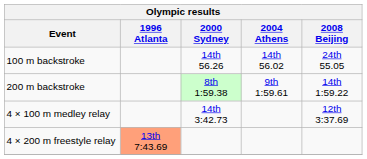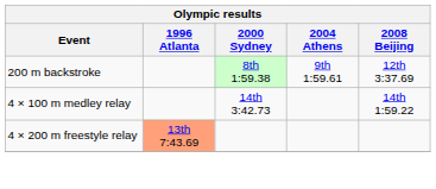- row: 100 m backstroke | 14th 56.26 | 14th 56.02 | 24th 55.05
200 m backstroke | 2008 Beijing: 14th 1:59.22 -> 12th 3:37.69
4 × 100 m medley relay | 2008 Beijing: 12th 3:37.69 -> 14th 1:59.22
